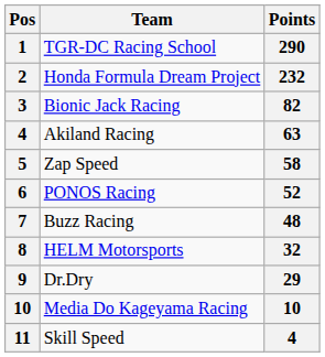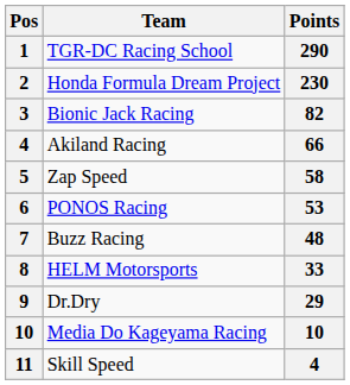Honda Formula Dream Project | Points: 232 -> 230
Akiland Racing | Points: 63 -> 66
PONOS Racing | Points: 52 -> 53
HELM Motorsports | Points: 32 -> 33
